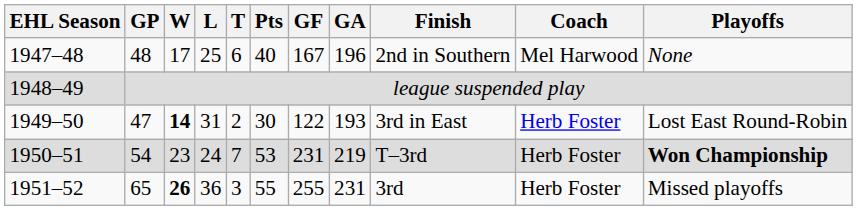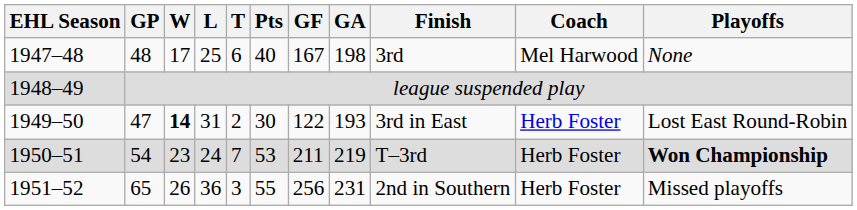1947–48 | GA: 196 -> 198
1947–48 | Finish: 2nd in Southern -> 3rd
1950–51 | GF: 231 -> 211
1951–52 | W: bold -> normal
1951–52 | GF: 255 -> 256
1951–52 | Finish: 3rd -> 2nd in Southern
